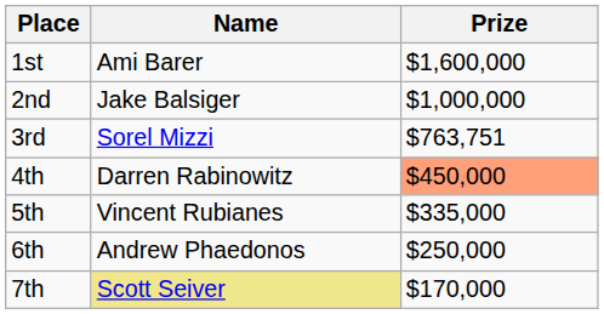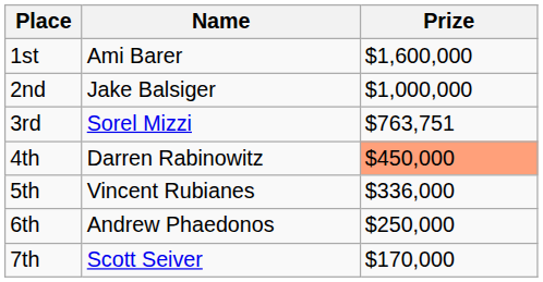5th | Prize: $335,000 -> $336,000
7th | Name: khaki background -> no background
